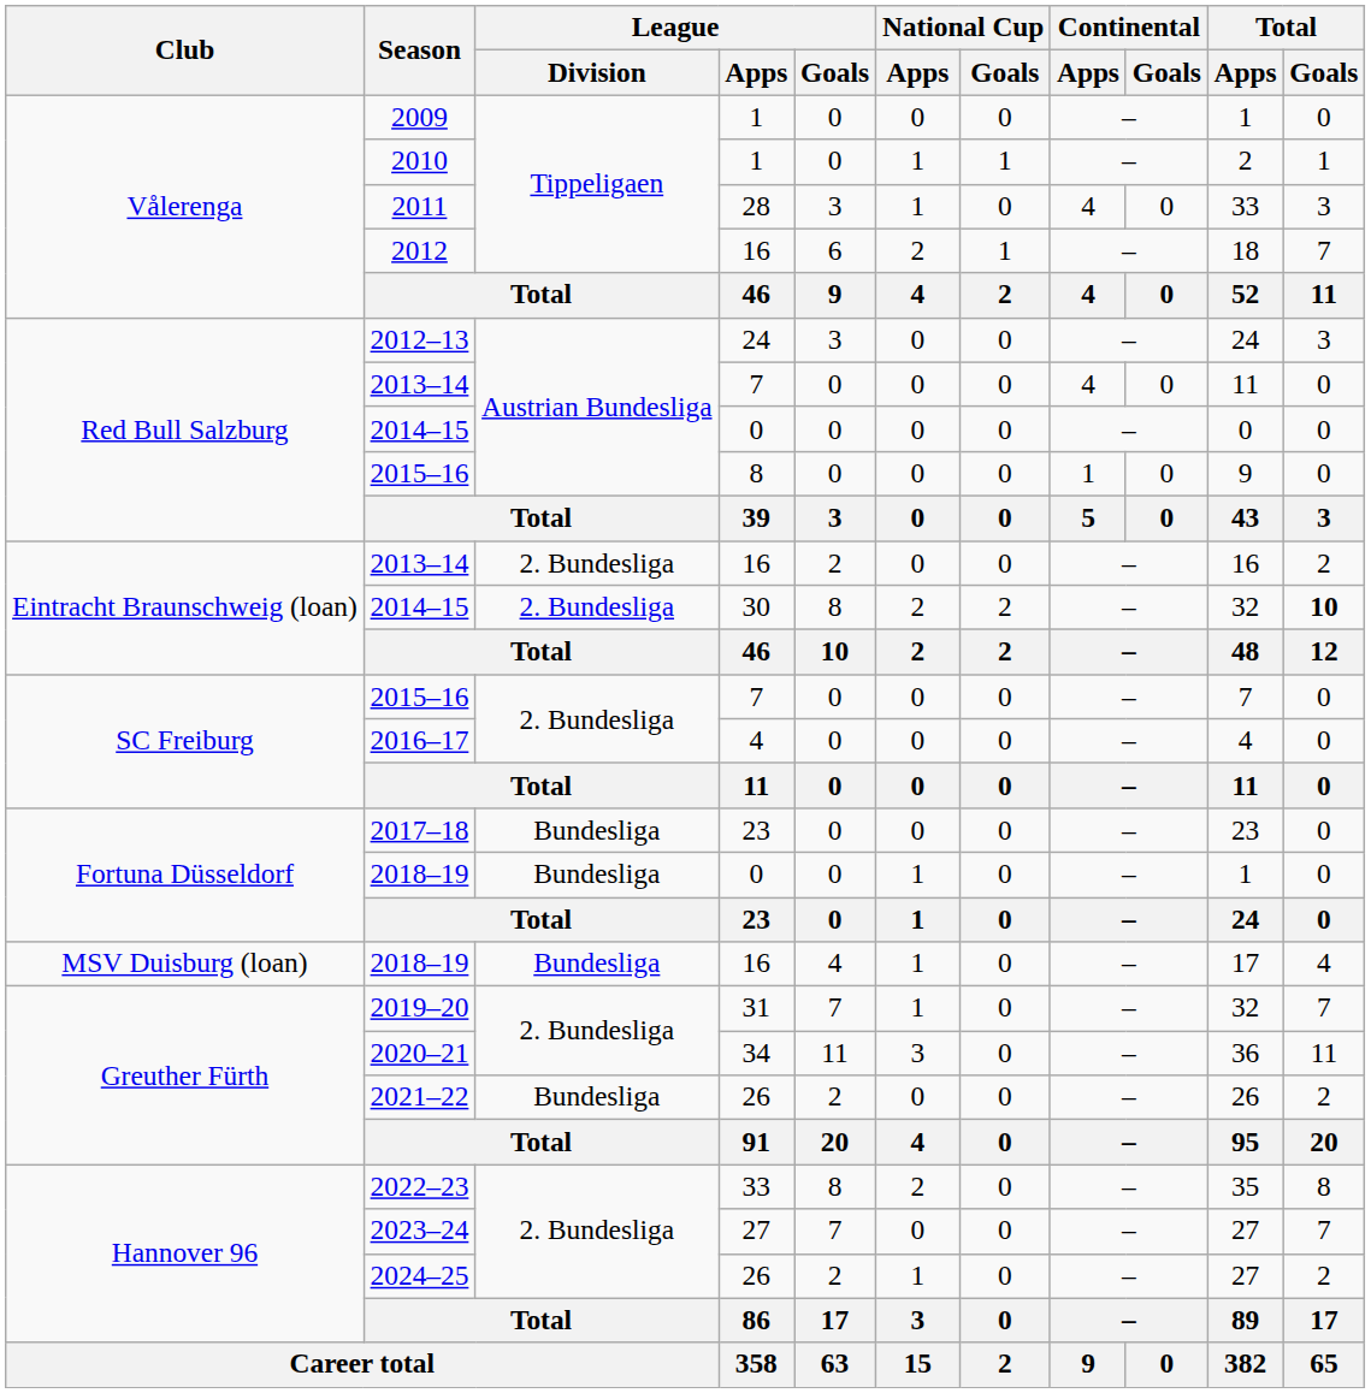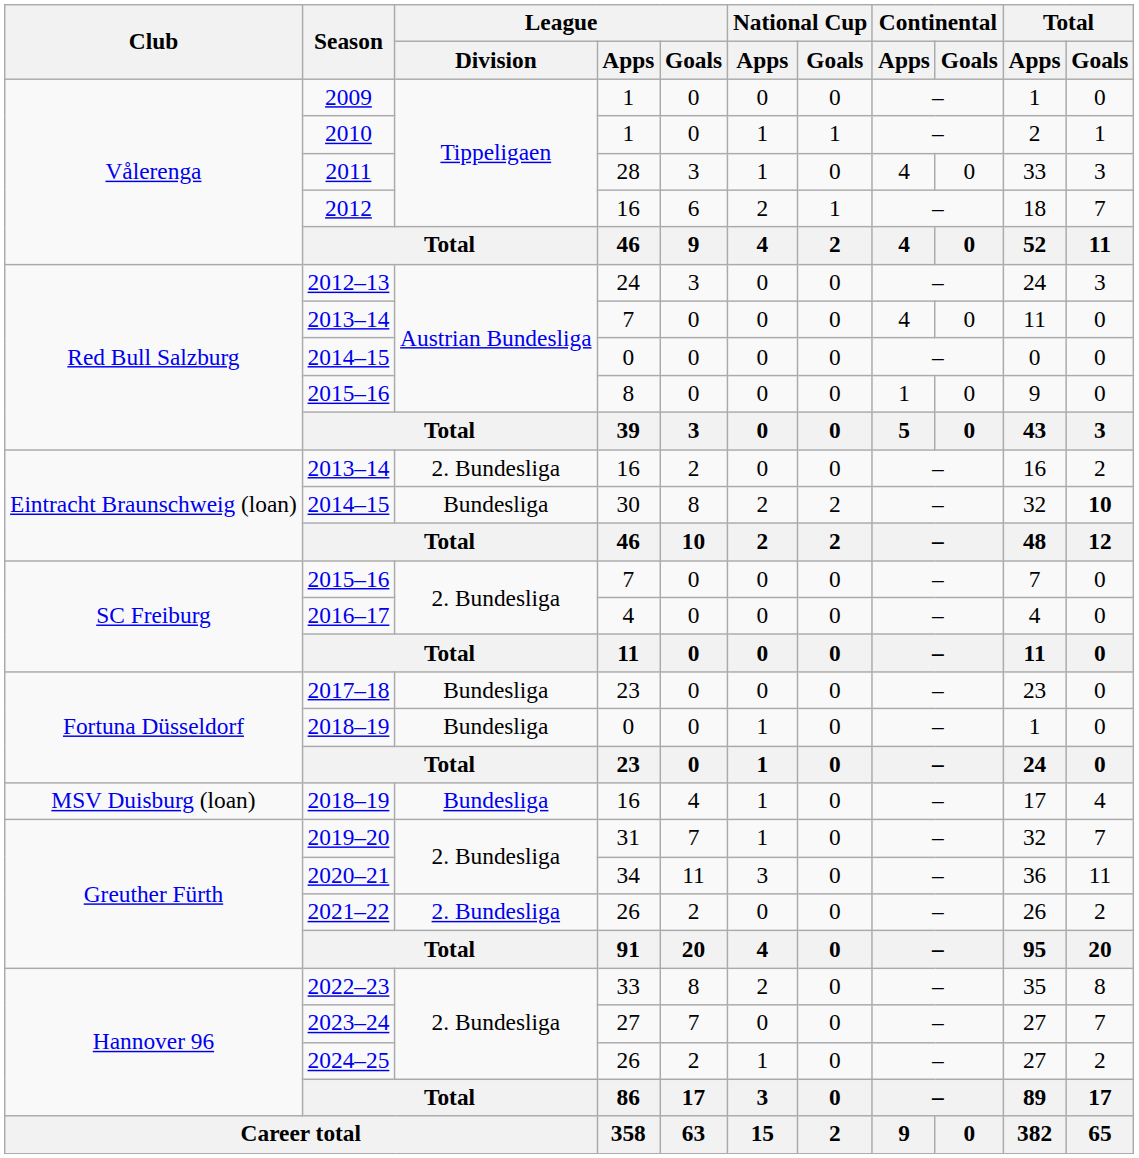2014–15 / 30 | League / Division: 2. Bundesliga -> Bundesliga
2021–22 | League / Division: Bundesliga -> 2. Bundesliga
